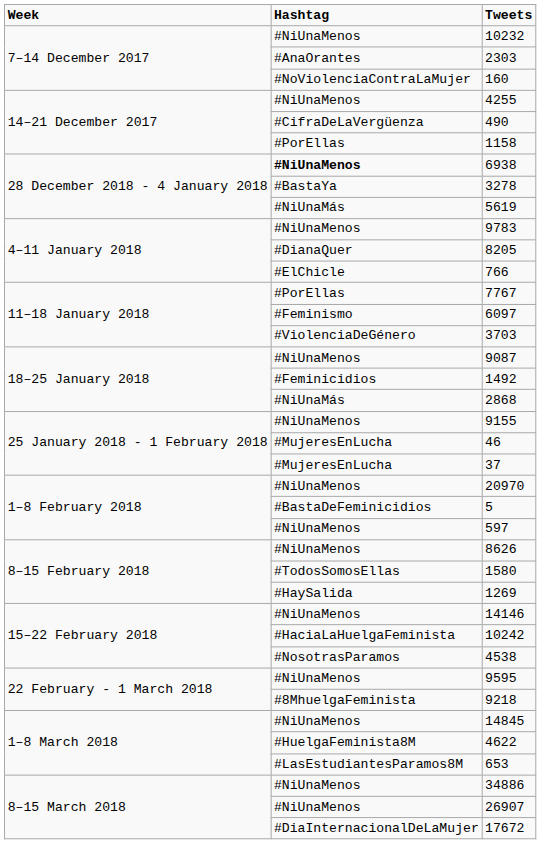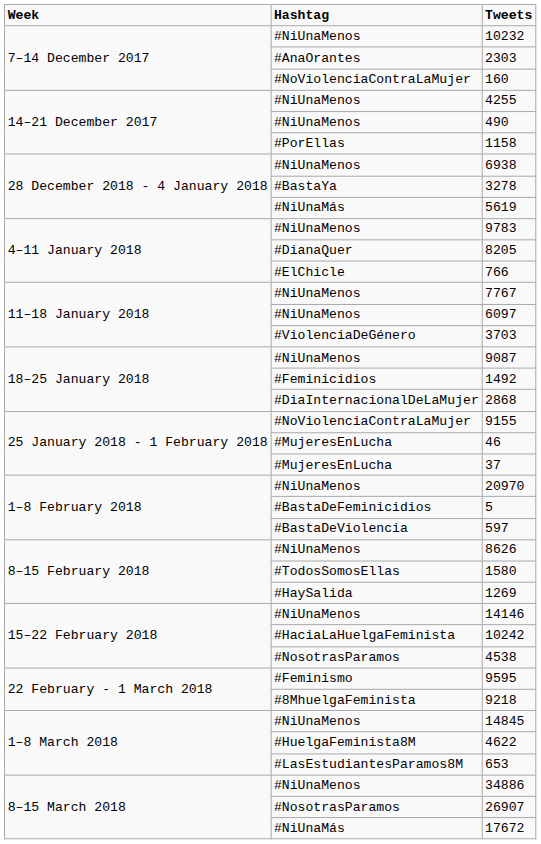490 | Hashtag: #CifraDeLaVergüenza -> #NiUnaMenos
6938 | Hashtag: bold -> normal
7767 | Hashtag: #PorEllas -> #NiUnaMenos
6097 | Hashtag: #Feminismo -> #NiUnaMenos
2868 | Hashtag: #NiUnaMás -> #DiaInternacionalDeLaMujer
9155 | Hashtag: #NiUnaMenos -> #NoViolenciaContraLaMujer
597 | Hashtag: #NiUnaMenos -> #BastaDeViolencia
9595 | Hashtag: #NiUnaMenos -> #Feminismo
26907 | Hashtag: #NiUnaMenos -> #NosotrasParamos
17672 | Hashtag: #DiaInternacionalDeLaMujer -> #NiUnaMás
